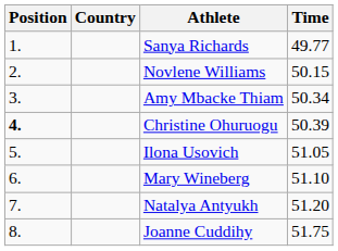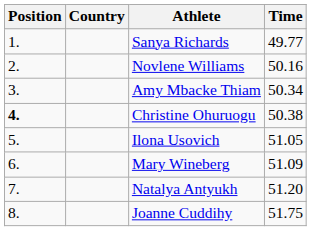Novlene Williams | Time: 50.15 -> 50.16
Christine Ohuruogu | Time: 50.39 -> 50.38
Mary Wineberg | Time: 51.10 -> 51.09
